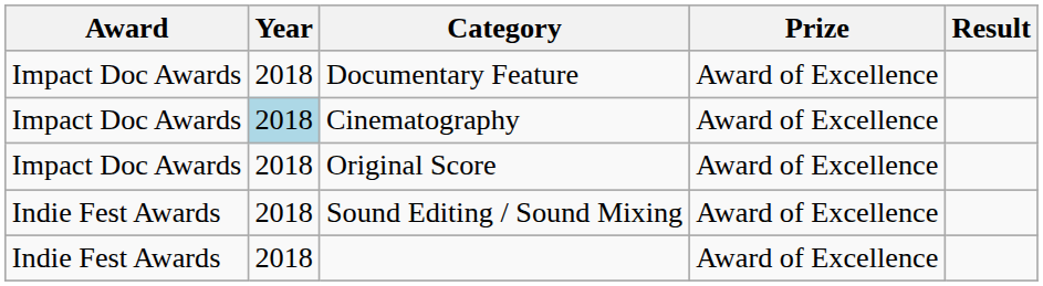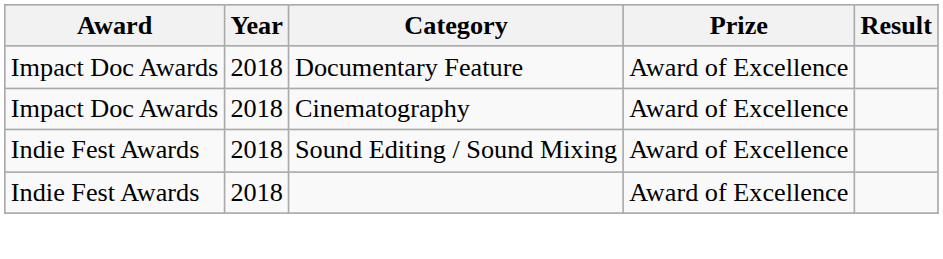Cinematography | Year: lightblue background -> no background
- row: Impact Doc Awards | 2018 | Original Score | Award of Excellence
